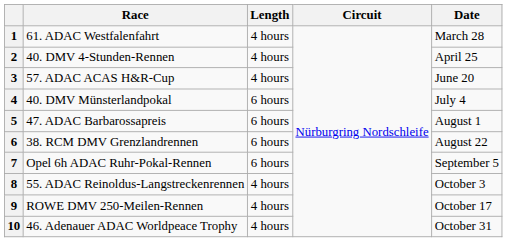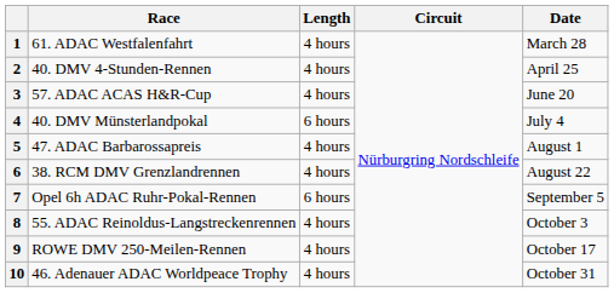5 | Length: 6 hours -> 4 hours
6 | Length: 6 hours -> 4 hours
